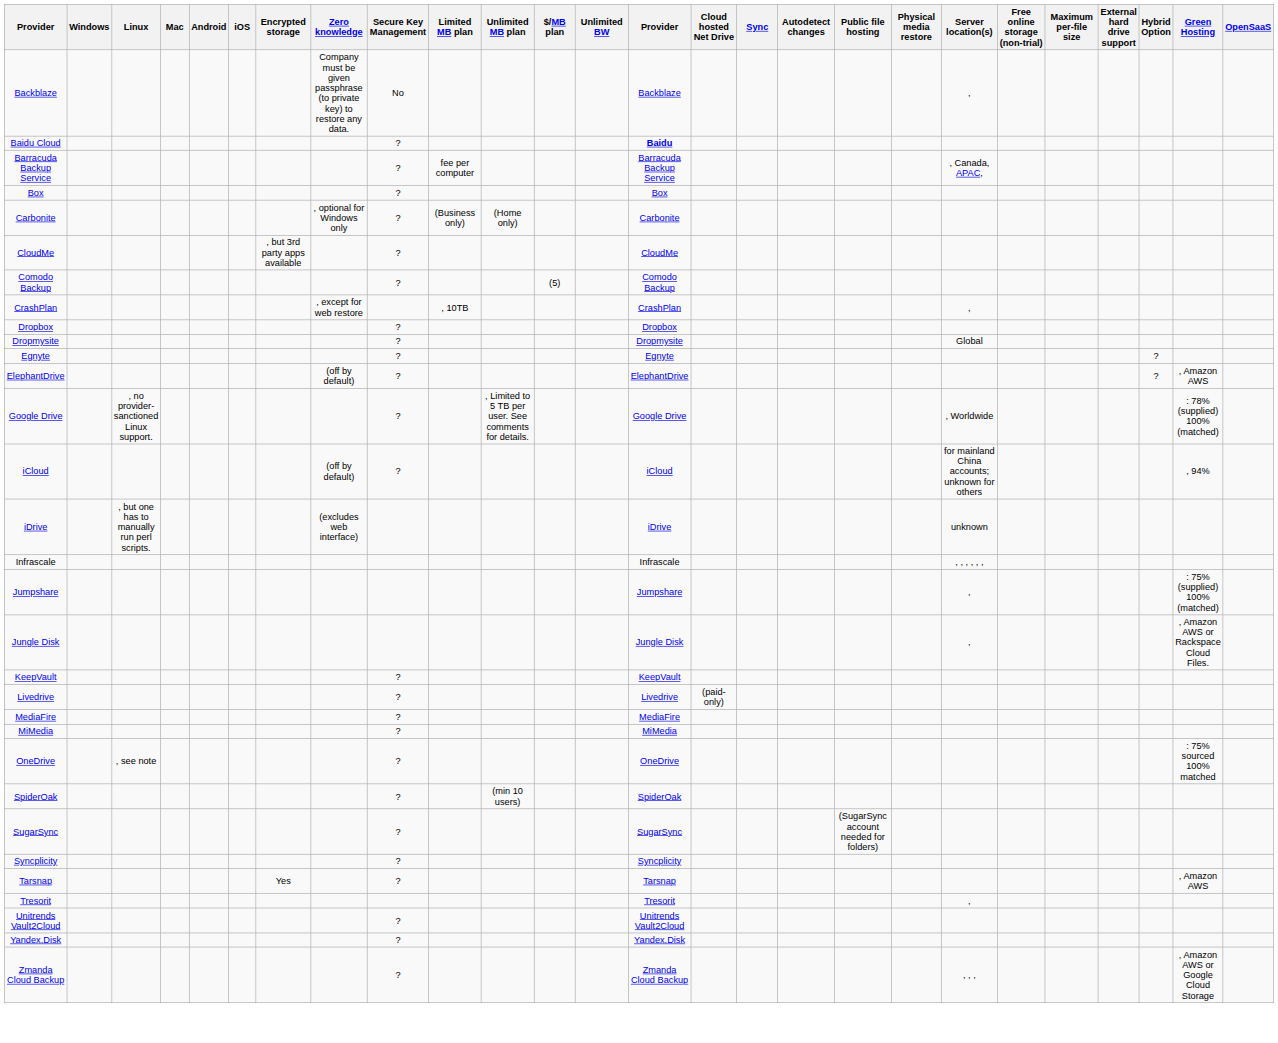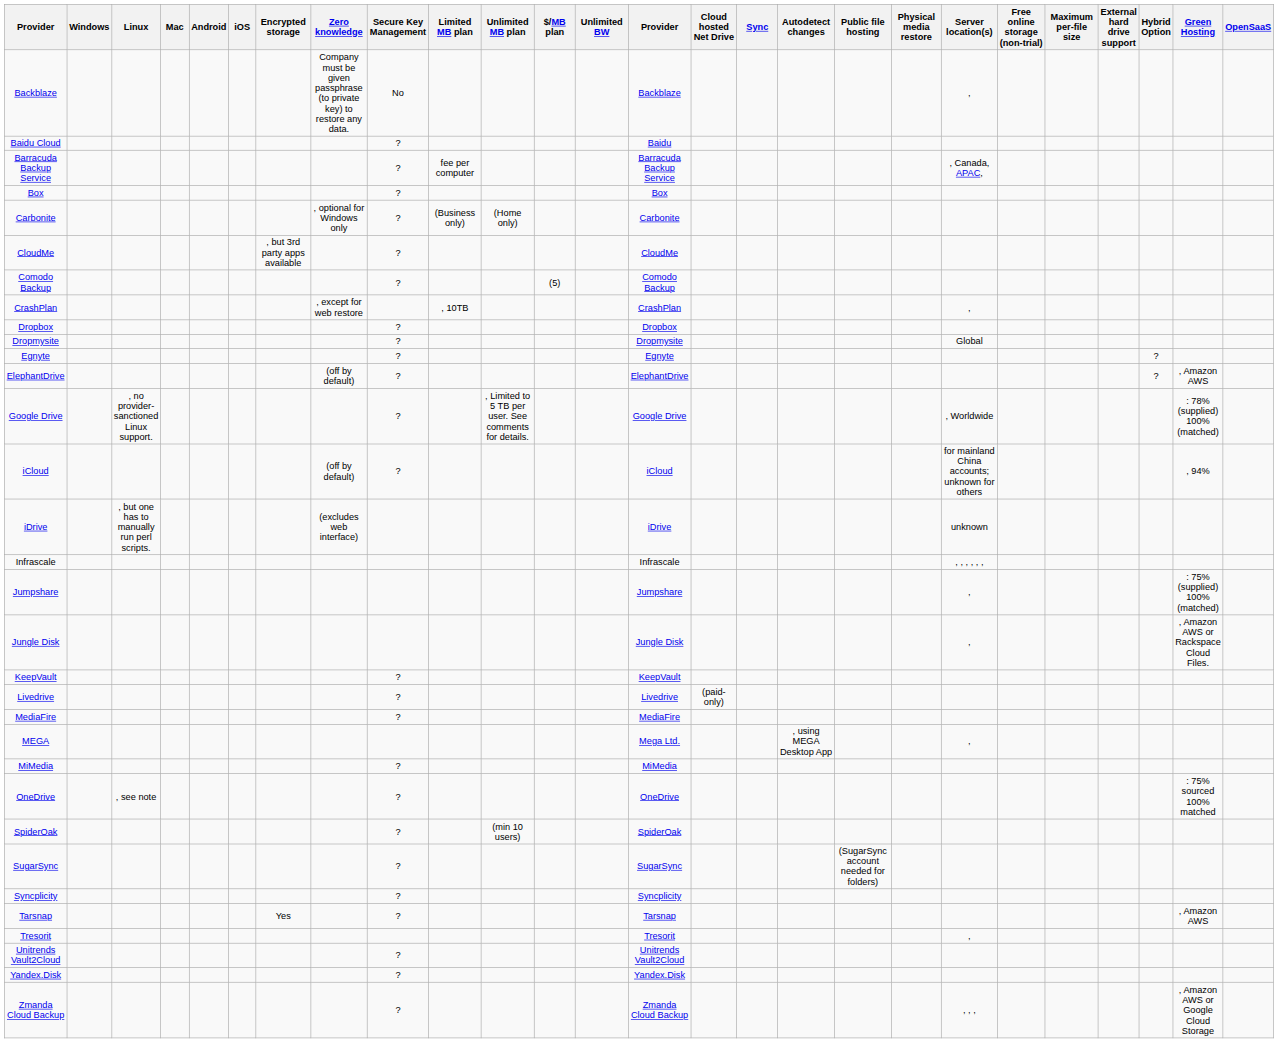Baidu Cloud | column 14: bold -> normal
+ row: MEGA | Mega Ltd. | , using MEGA Desktop App | ,
